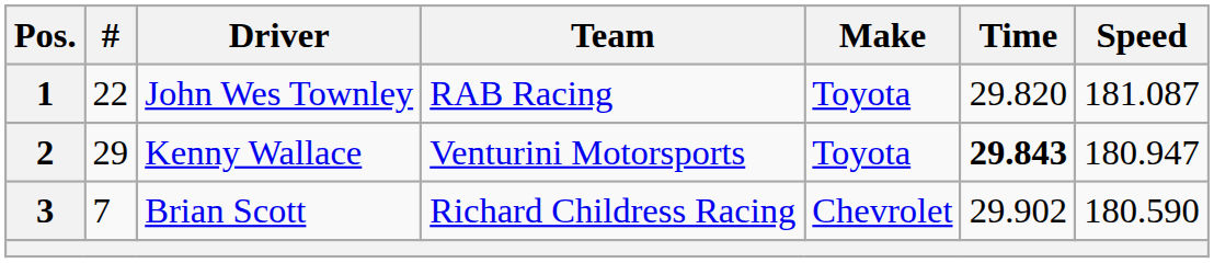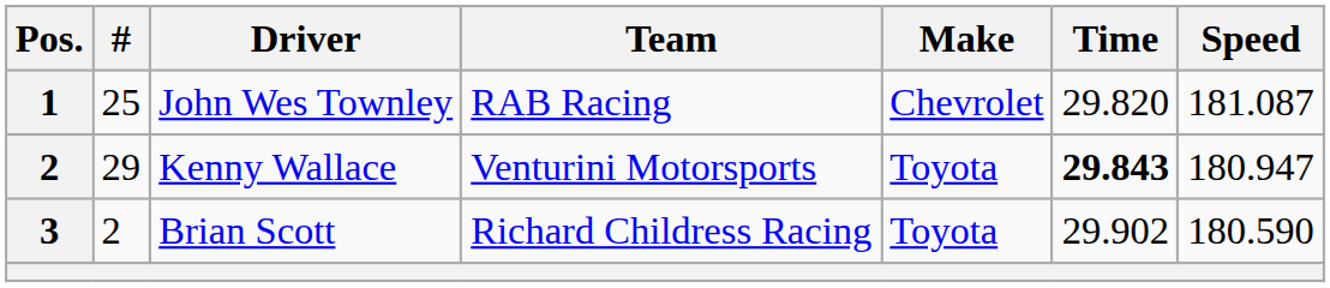John Wes Townley | #: 22 -> 25
John Wes Townley | Make: Toyota -> Chevrolet
Brian Scott | #: 7 -> 2
Brian Scott | Make: Chevrolet -> Toyota
